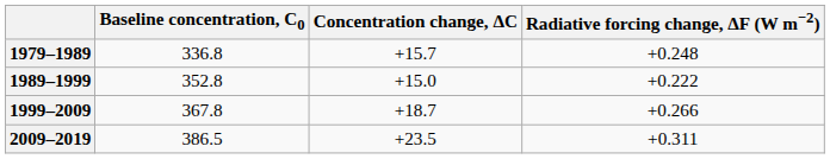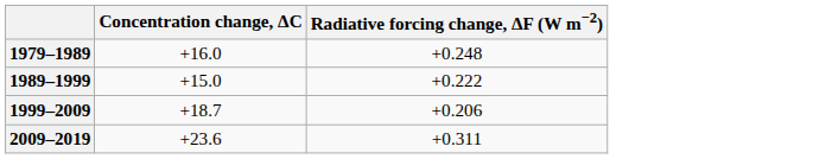- column: Baseline concentration, C0 | 336.8 | 352.8 | 367.8 | 386.5
1979–1989 | Concentration change, ΔC: +15.7 -> +16.0
1999–2009 | Radiative forcing change, ΔF (W m−2): +0.266 -> +0.206
2009–2019 | Concentration change, ΔC: +23.5 -> +23.6
